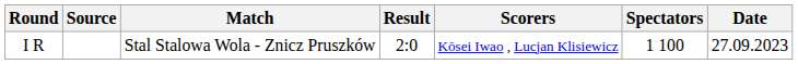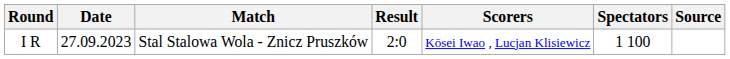columns swapped: Date <-> Source
